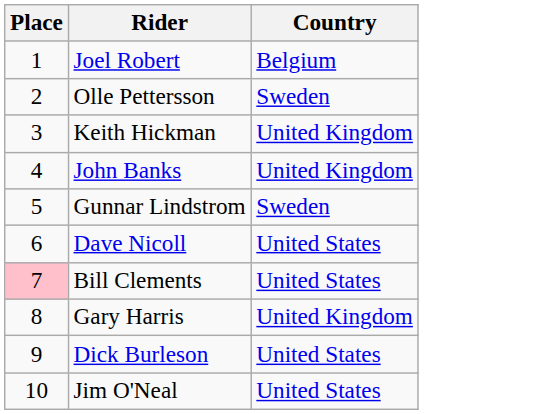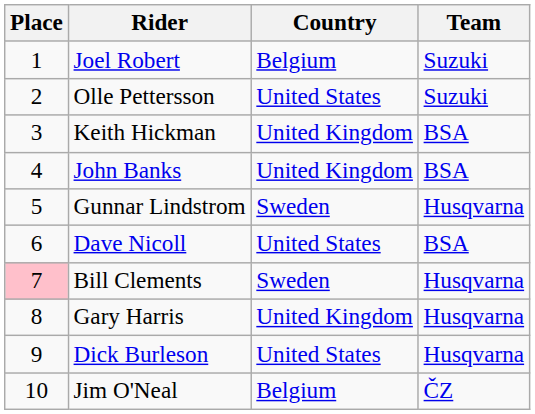+ column: Team | Suzuki | Suzuki | BSA | BSA | Husqvarna | BSA | Husqvarna | Husqvarna | Husqvarna | ČZ
Olle Pettersson | Country: Sweden -> United States
Bill Clements | Country: United States -> Sweden
Jim O'Neal | Country: United States -> Belgium
